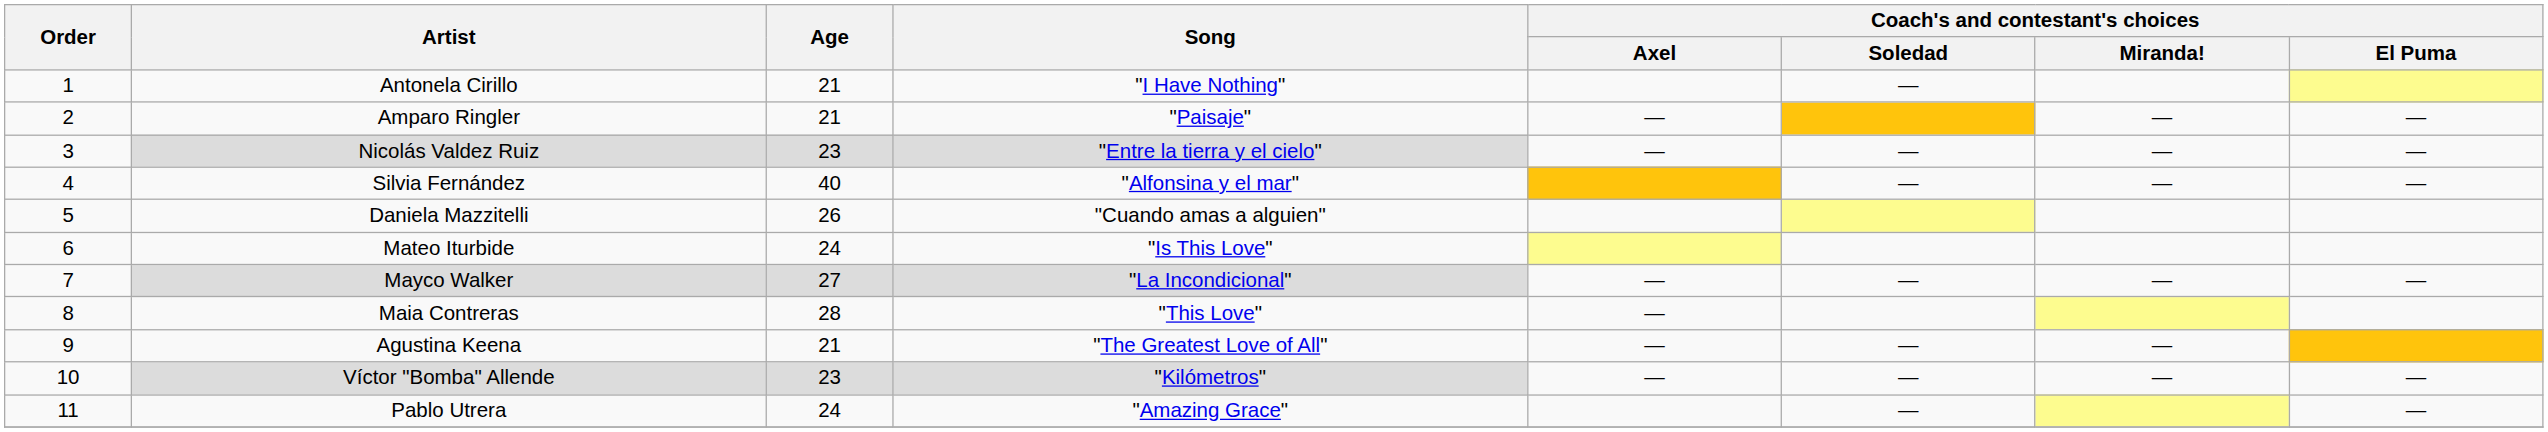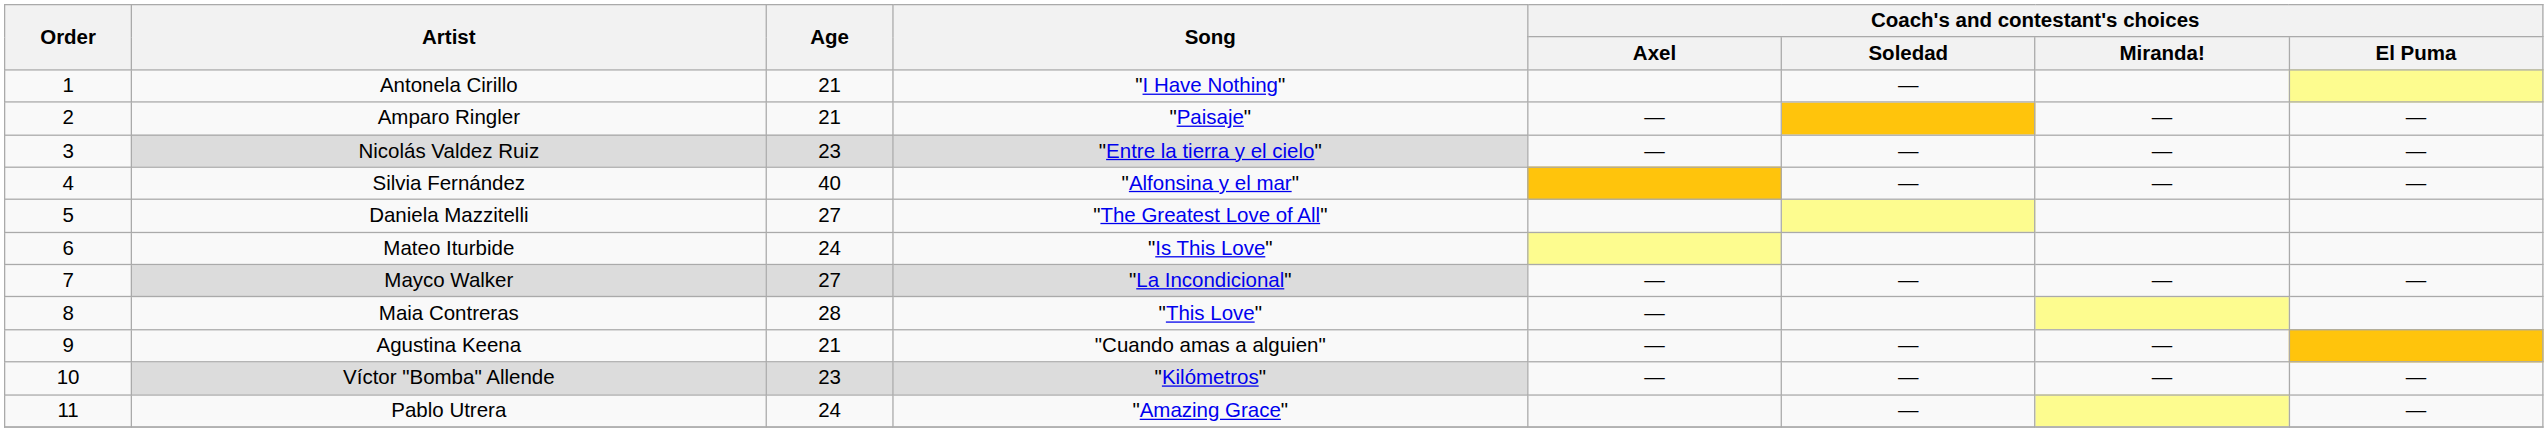Daniela Mazzitelli | Age: 26 -> 27
Daniela Mazzitelli | Song: "Cuando amas a alguien" -> "The Greatest Love of All"
Agustina Keena | Song: "The Greatest Love of All" -> "Cuando amas a alguien"
